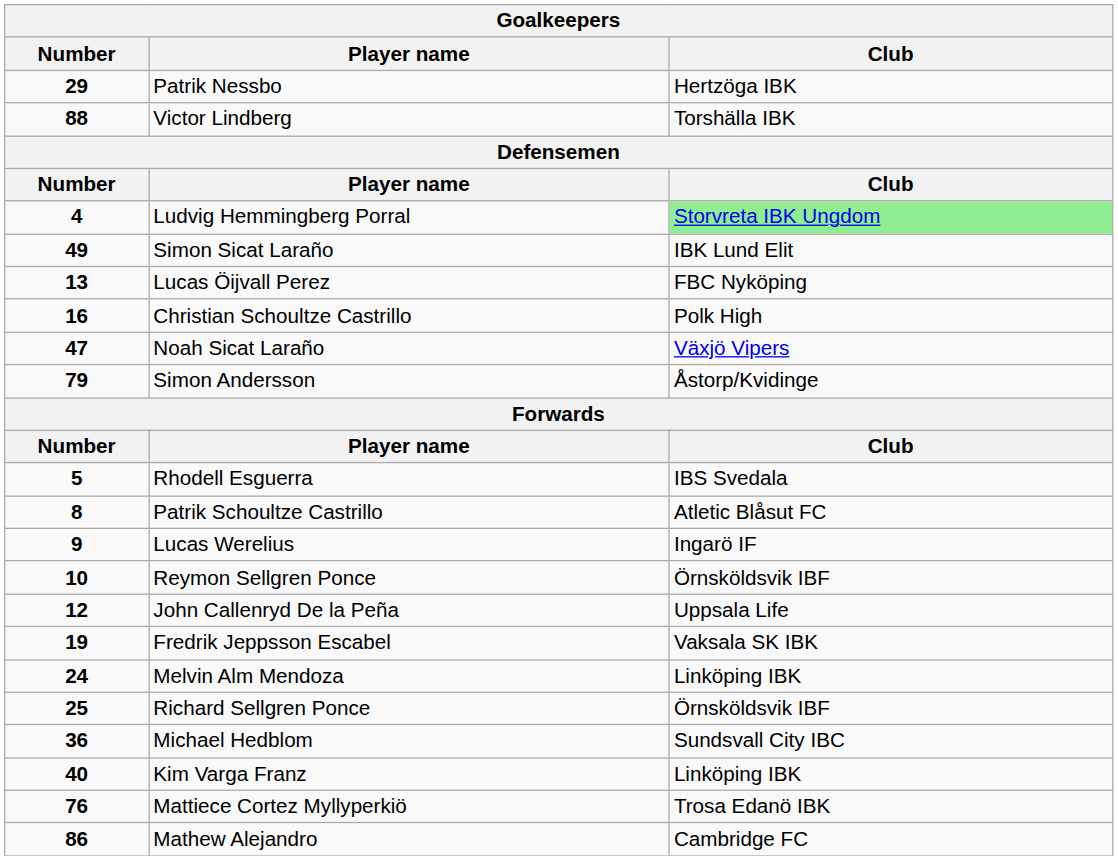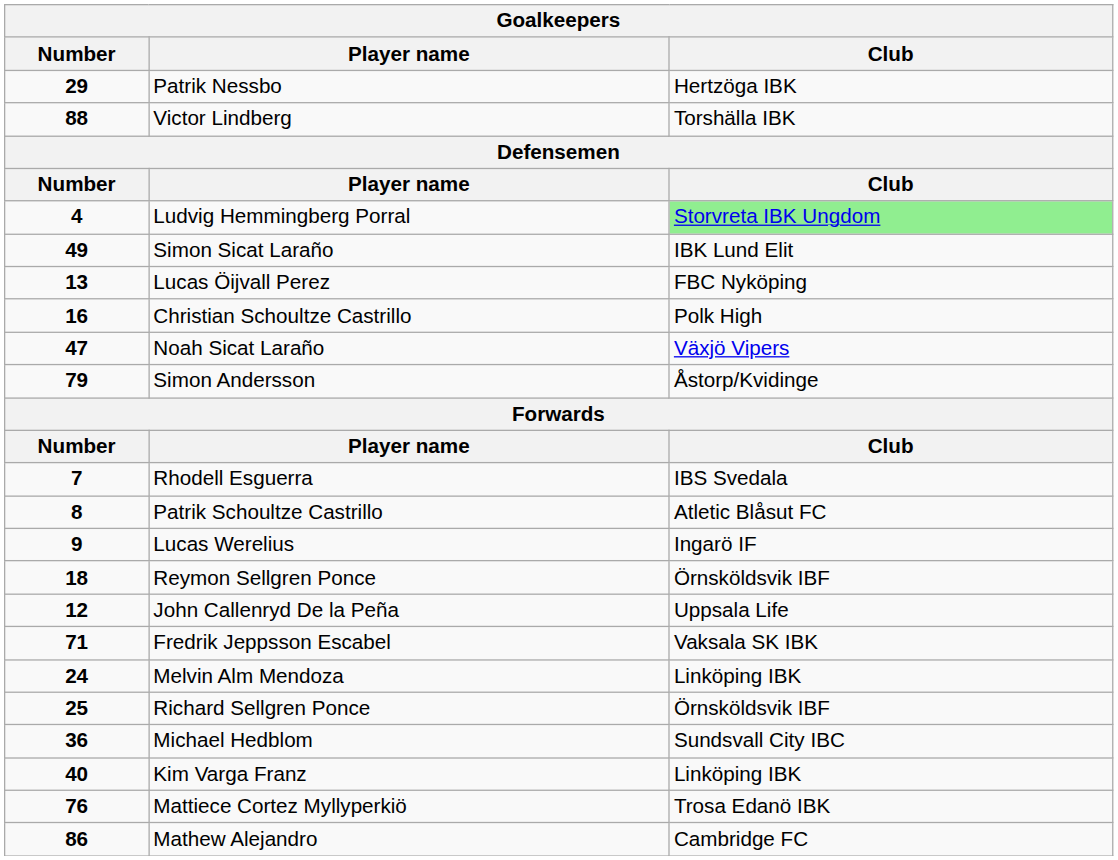Rhodell Esguerra | Number: 5 -> 7
Reymon Sellgren Ponce | Number: 10 -> 18
Fredrik Jeppsson Escabel | Number: 19 -> 71
